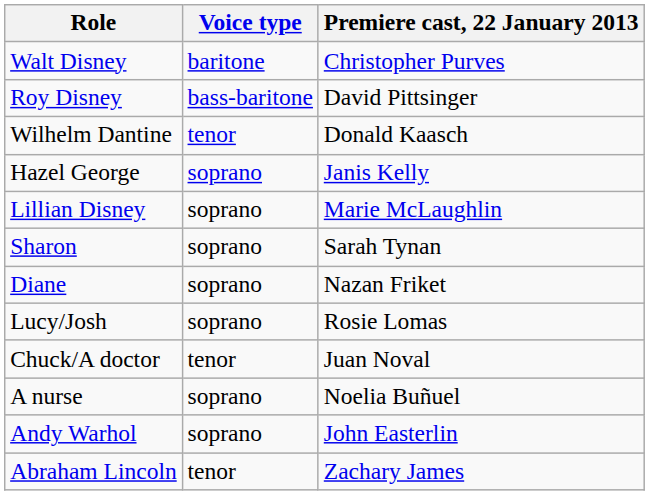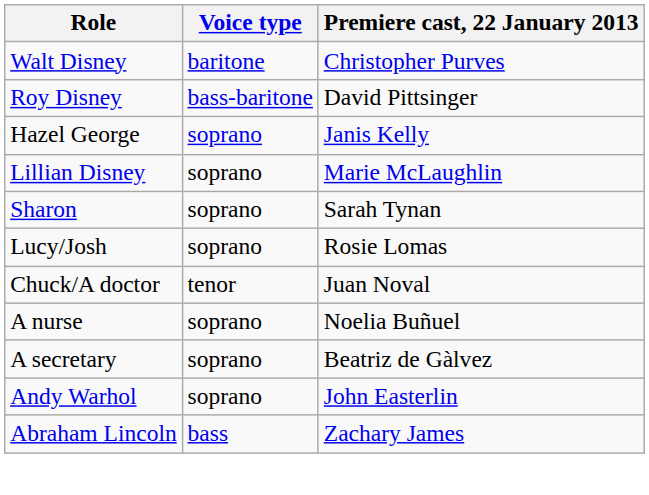- row: Wilhelm Dantine | tenor | Donald Kaasch
- row: Diane | soprano | Nazan Friket
+ row: A secretary | soprano | Beatriz de Gàlvez
Abraham Lincoln | Voice type: tenor -> bass
